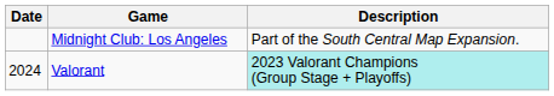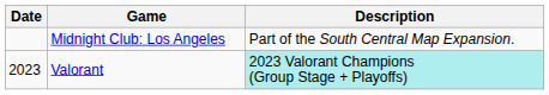Valorant | Date: 2024 -> 2023
